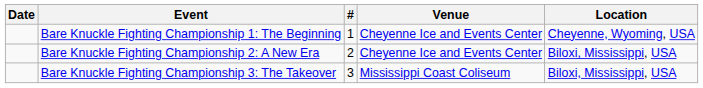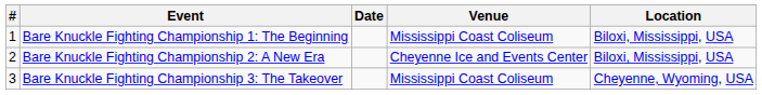columns swapped: # <-> Date
Bare Knuckle Fighting Championship 1: The Beginning | Venue: Cheyenne Ice and Events Center -> Mississippi Coast Coliseum
Bare Knuckle Fighting Championship 1: The Beginning | Location: Cheyenne, Wyoming, USA -> Biloxi, Mississippi, USA
Bare Knuckle Fighting Championship 3: The Takeover | Location: Biloxi, Mississippi, USA -> Cheyenne, Wyoming, USA
